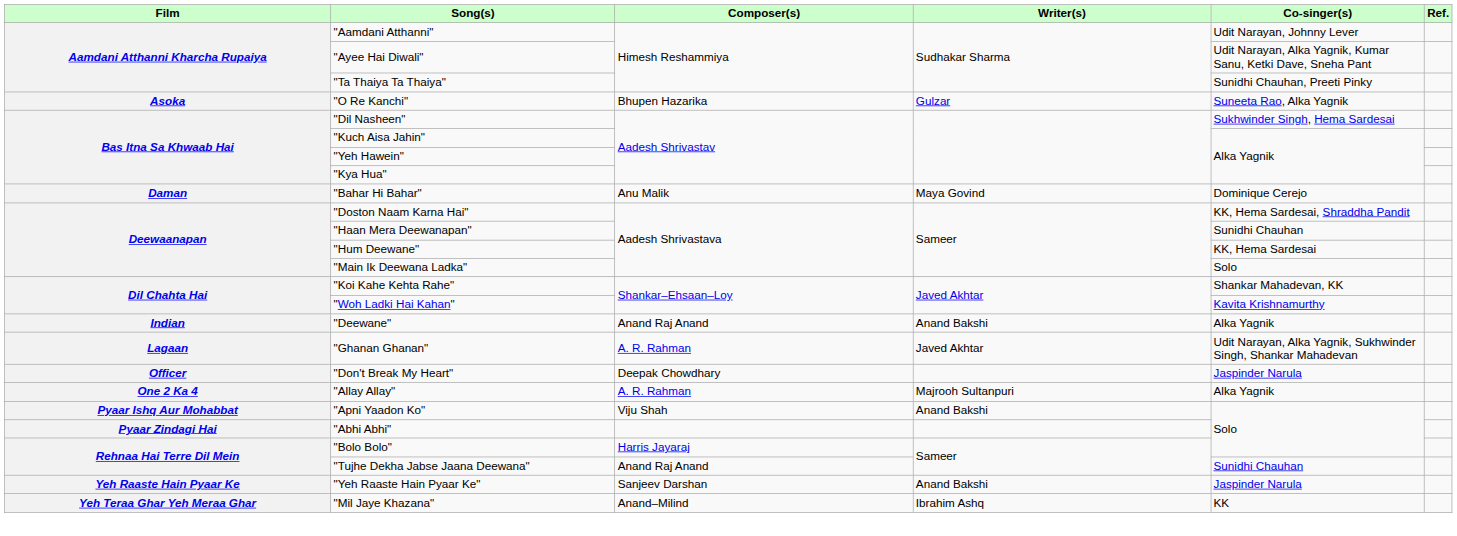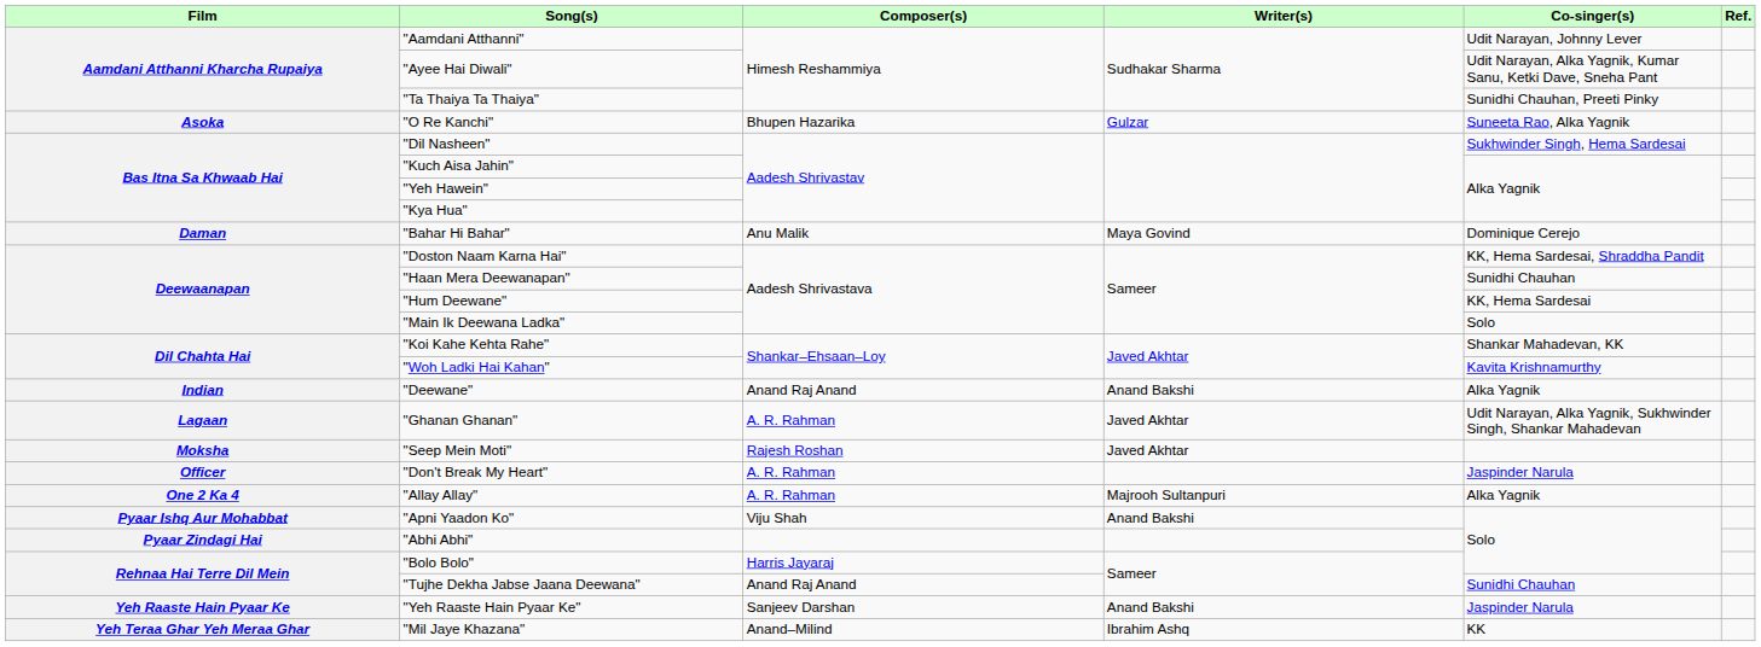+ row: Moksha | "Seep Mein Moti" | Rajesh Roshan | Javed Akhtar
"Don't Break My Heart" | Composer(s): Deepak Chowdhary -> A. R. Rahman
